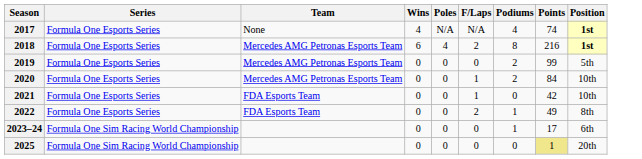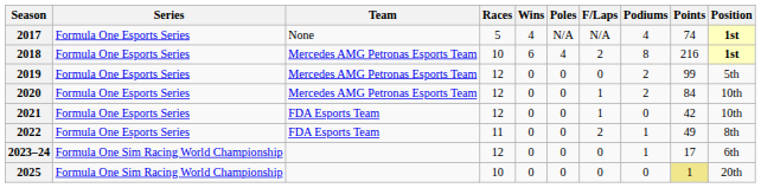+ column: Races | 5 | 10 | 12 | 12 | 12 | 11 | 12 | 10
